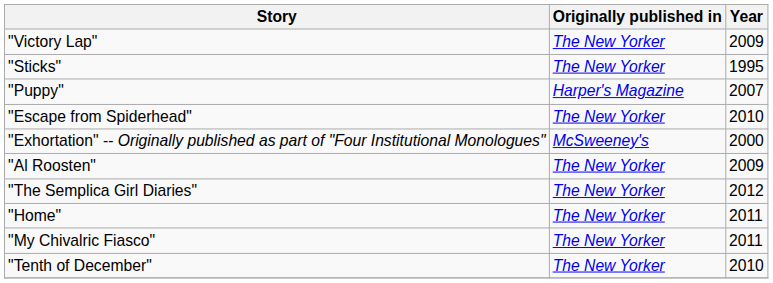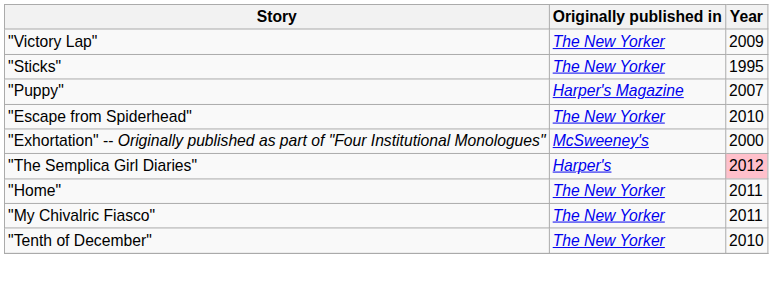- row: "Al Roosten" | The New Yorker | 2009
"The Semplica Girl Diaries" | Originally published in: The New Yorker -> Harper's
"The Semplica Girl Diaries" | Year: no background -> pink background
